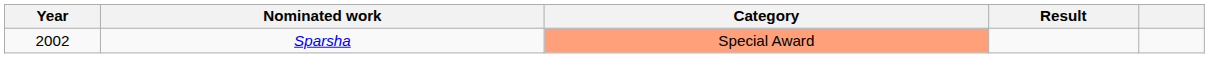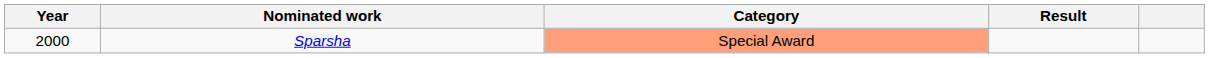Sparsha | Year: 2002 -> 2000
